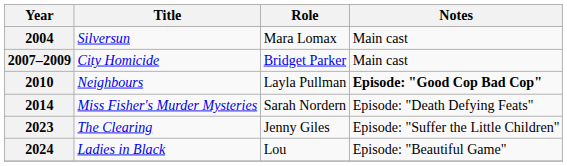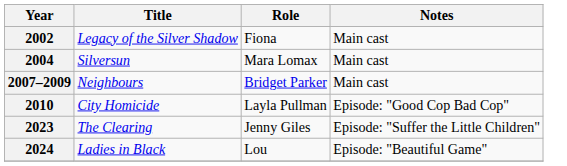+ row: 2002 | Legacy of the Silver Shadow | Fiona | Main cast
2007–2009 | Title: City Homicide -> Neighbours
2010 | Title: Neighbours -> City Homicide
2010 | Notes: bold -> normal
- row: 2014 | Miss Fisher's Murder Mysteries | Sarah Nordern | Episode: "Death Defying Feats"
